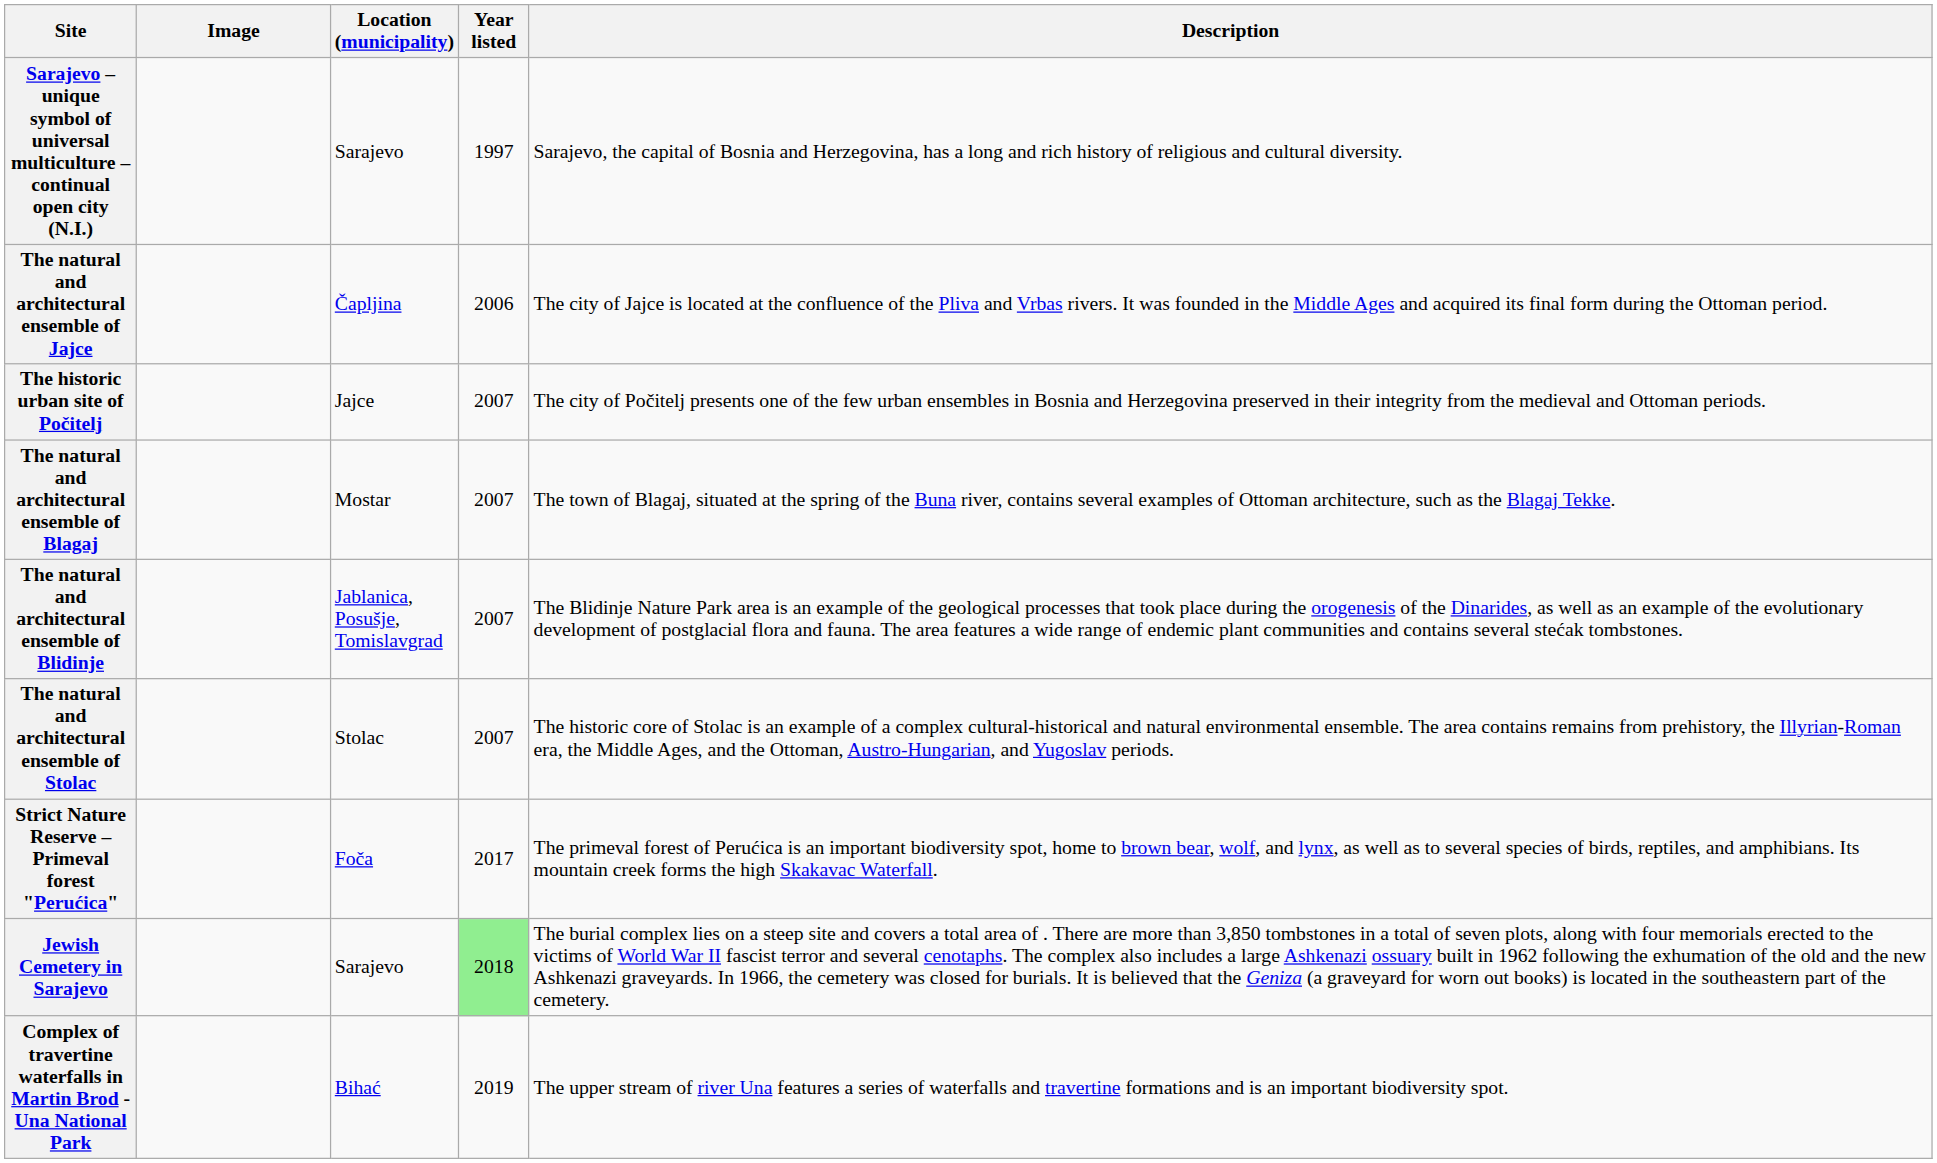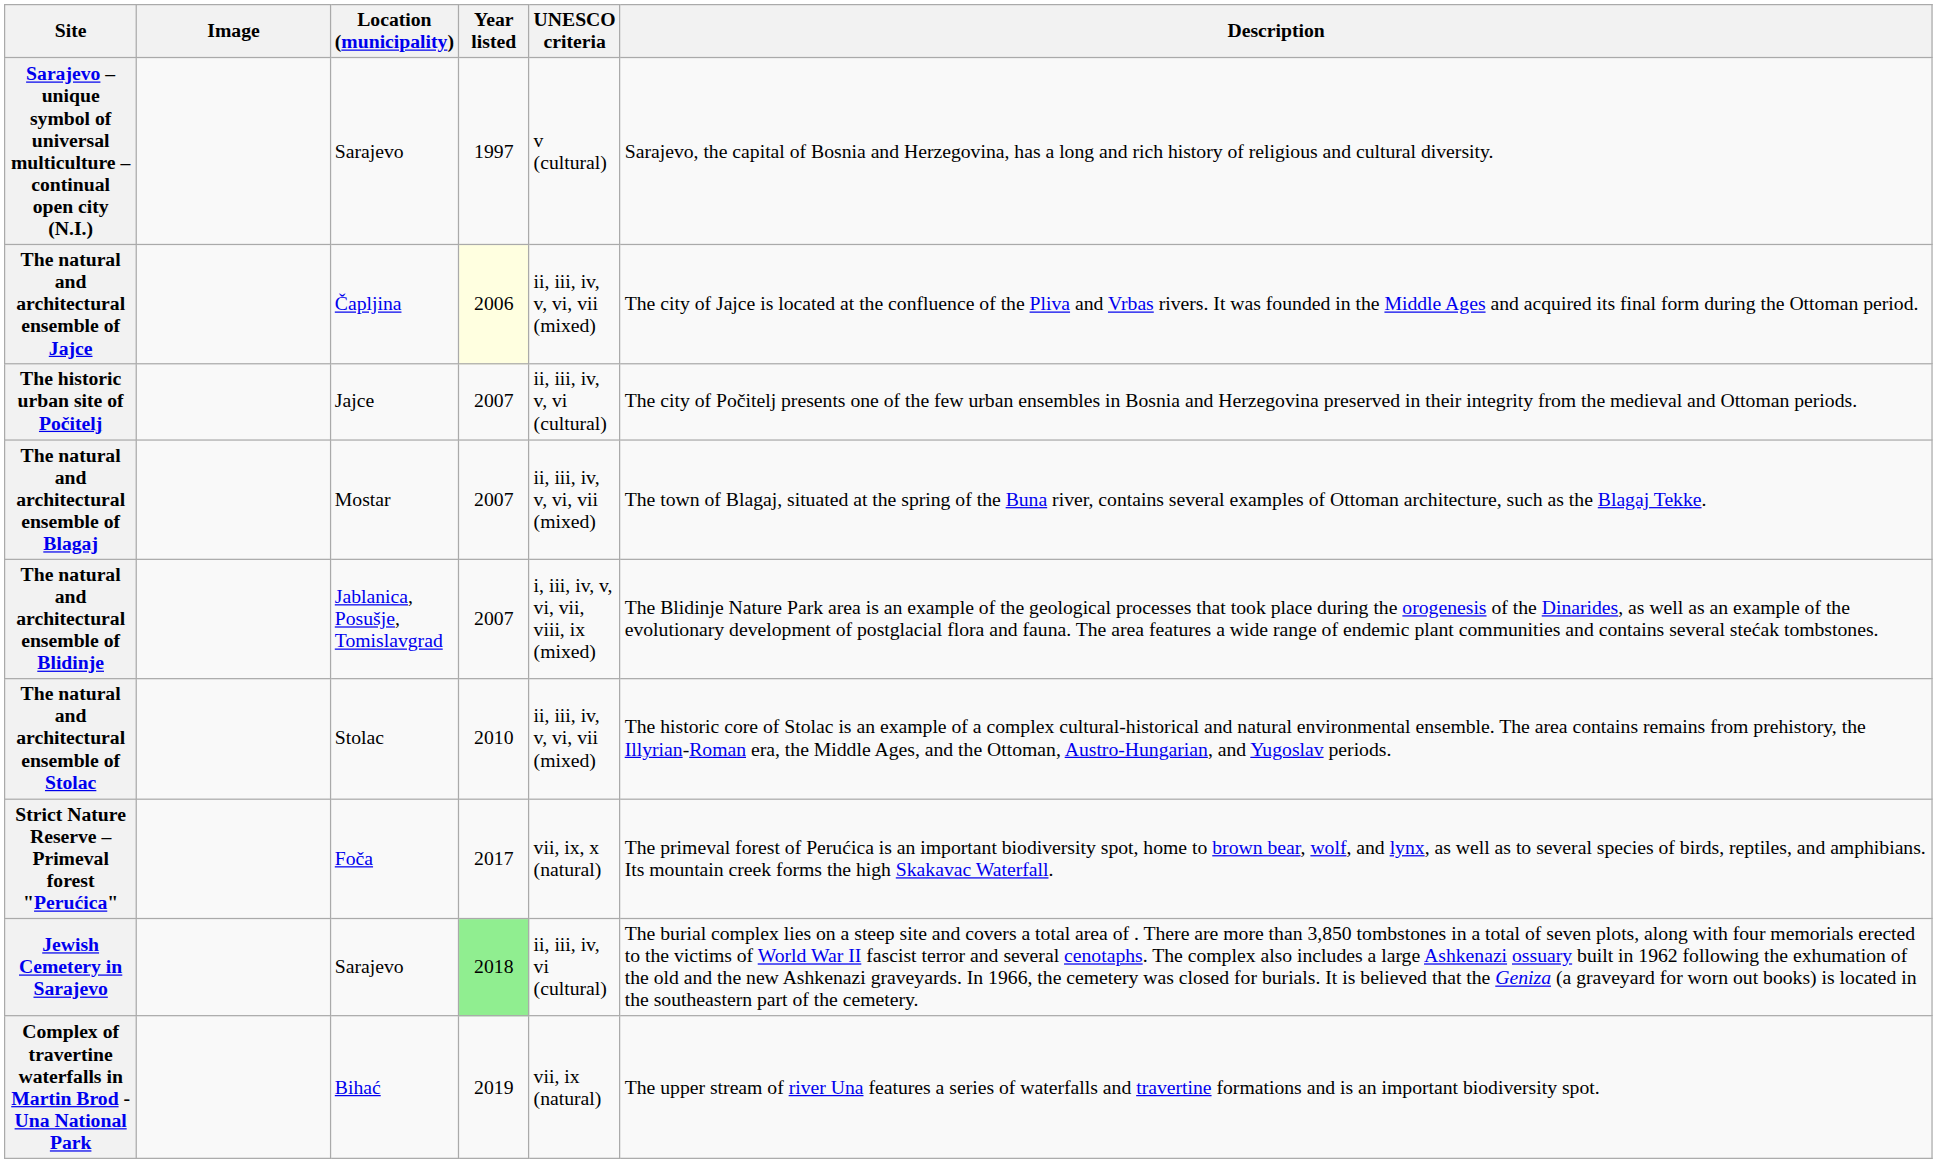+ column: UNESCO criteria | v (cultural) | ii, iii, iv, v, vi, vii (mixed) | ii, iii, iv, v, vi (cultural) | ii, iii, iv, v, vi, vii (mixed) | i, iii, iv, v, vi, vii, viii, ix (mixed) | ii, iii, iv, v, vi, vii (mixed) | vii, ix, x (natural) | ii, iii, iv, vi (cultural) | vii, ix (natural)
The natural and architectural ensemble of Jajce | Year listed: no background -> lightyellow background
The natural and architectural ensemble of Stolac | Year listed: 2007 -> 2010
